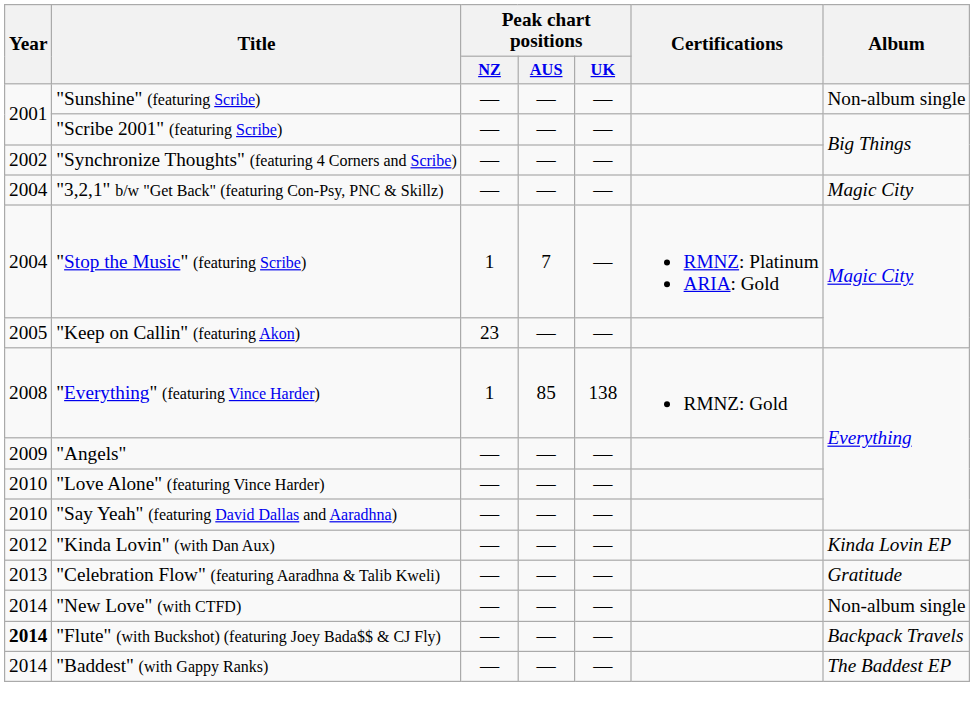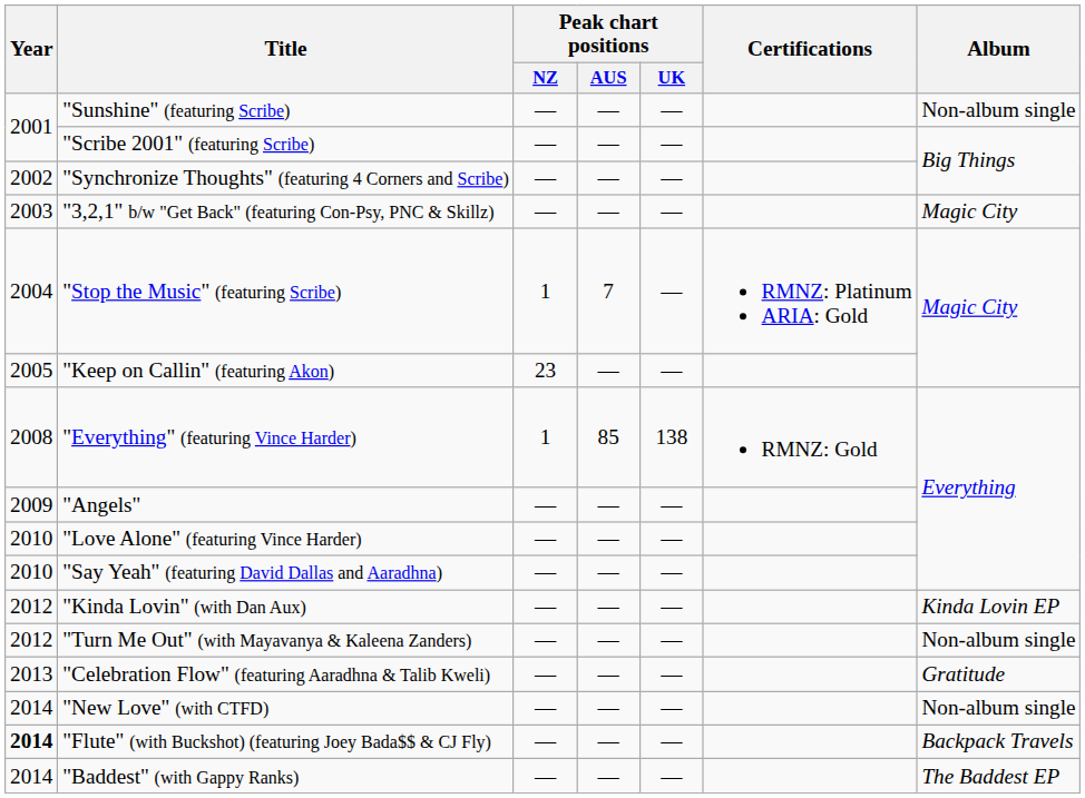"3,2,1" b/w "Get Back" (featuring Con-Psy, PNC & Skillz) | Year: 2004 -> 2003
+ row: 2012 | "Turn Me Out" (with Mayavanya & Kaleena Zanders) | — | — | — | Non-album single
